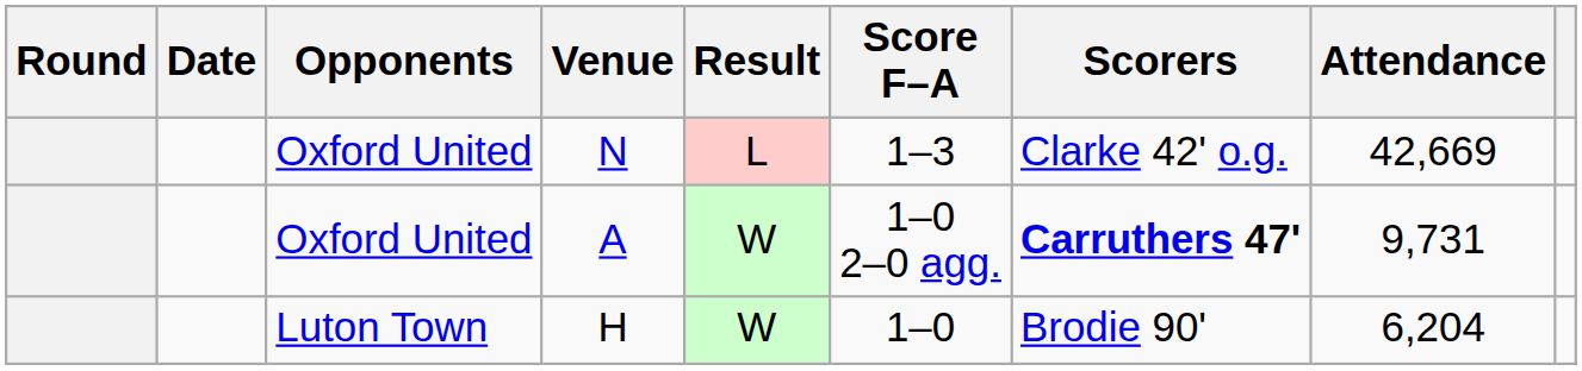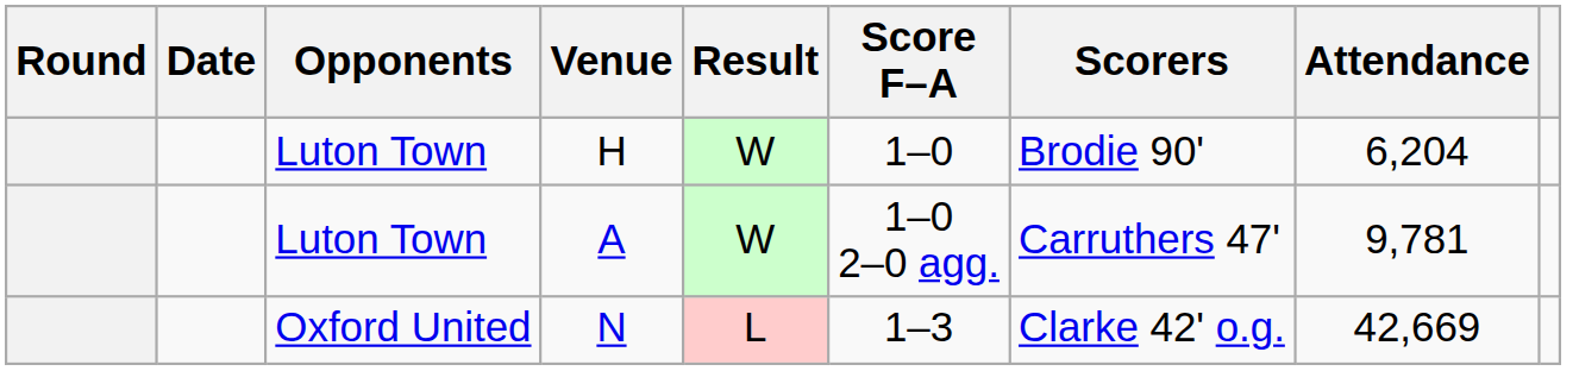rows swapped: H <-> N
A | Opponents: Oxford United -> Luton Town
A | Scorers: bold -> normal
A | Attendance: 9,731 -> 9,781
